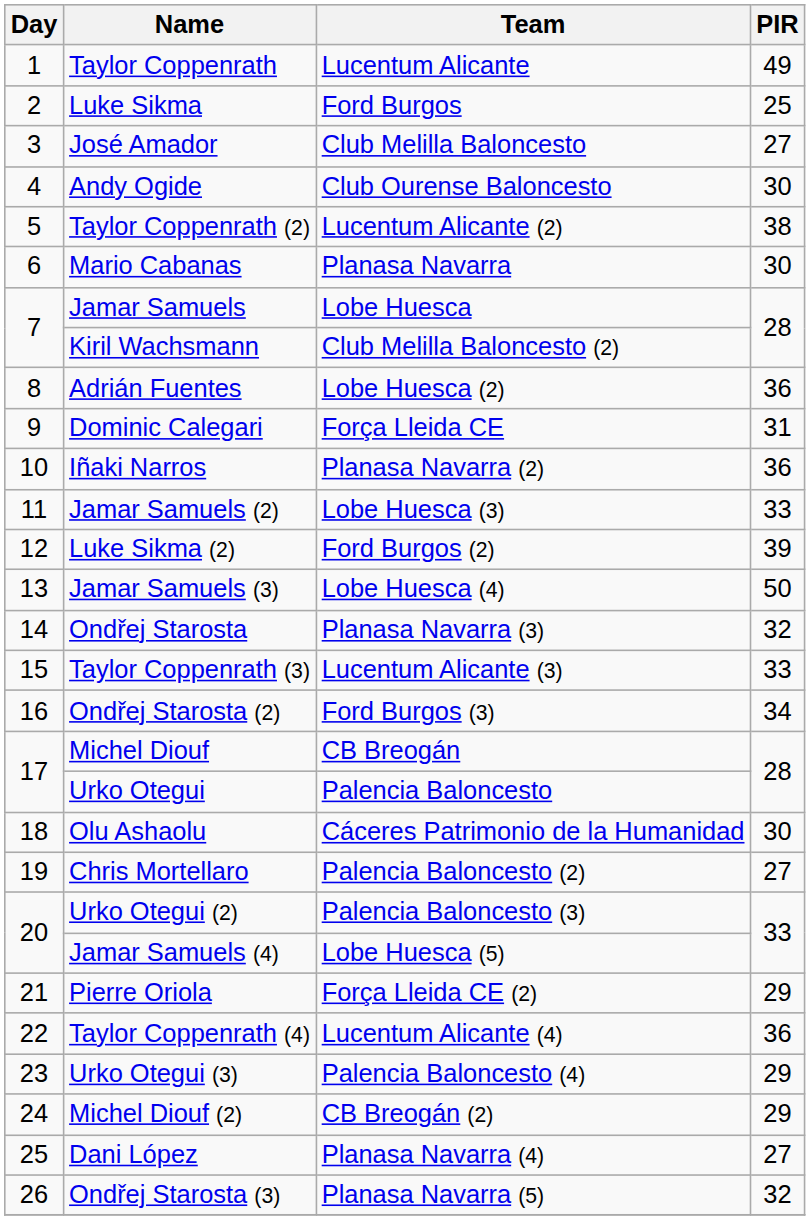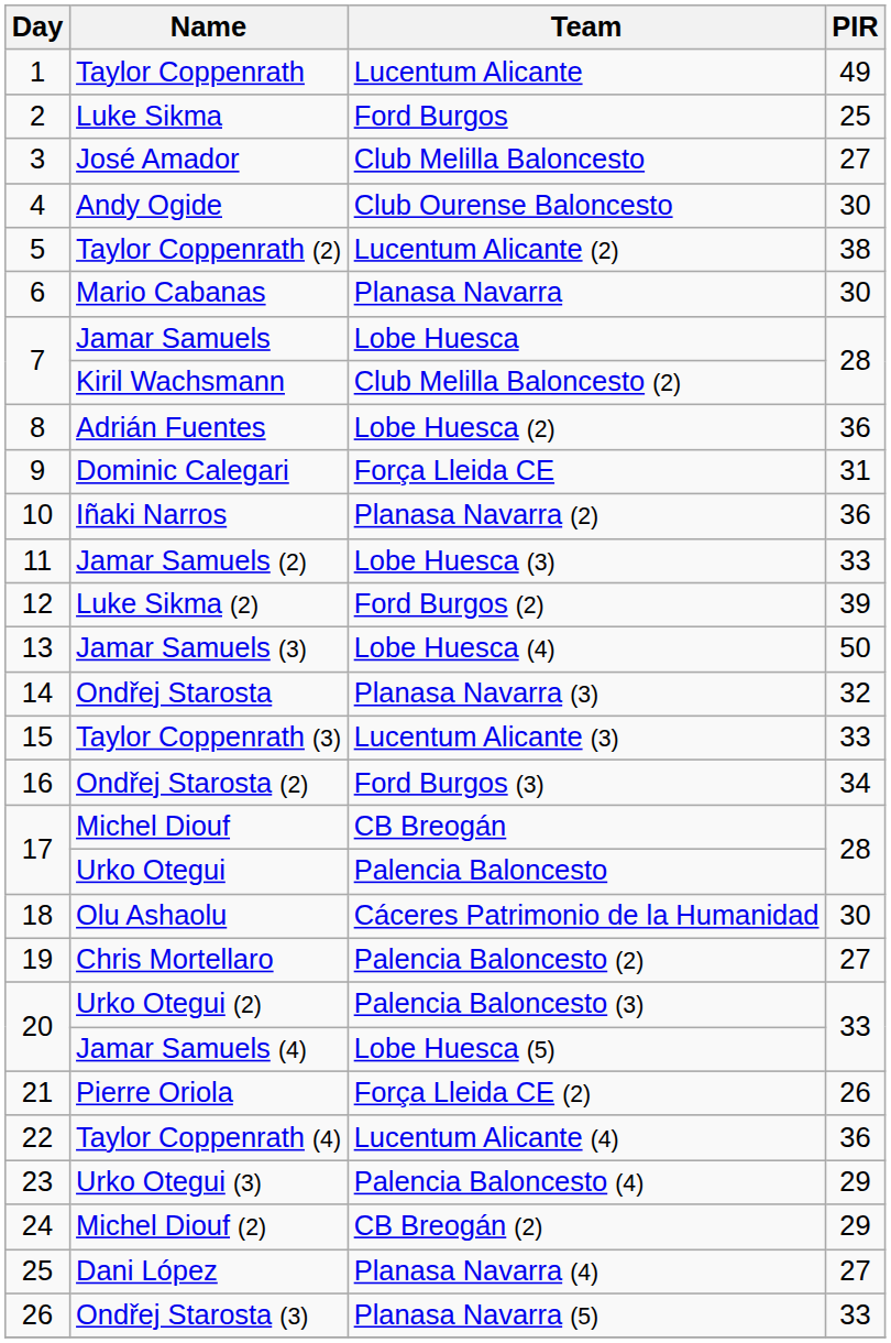Pierre Oriola | PIR: 29 -> 26
Ondřej Starosta (3) | PIR: 32 -> 33
